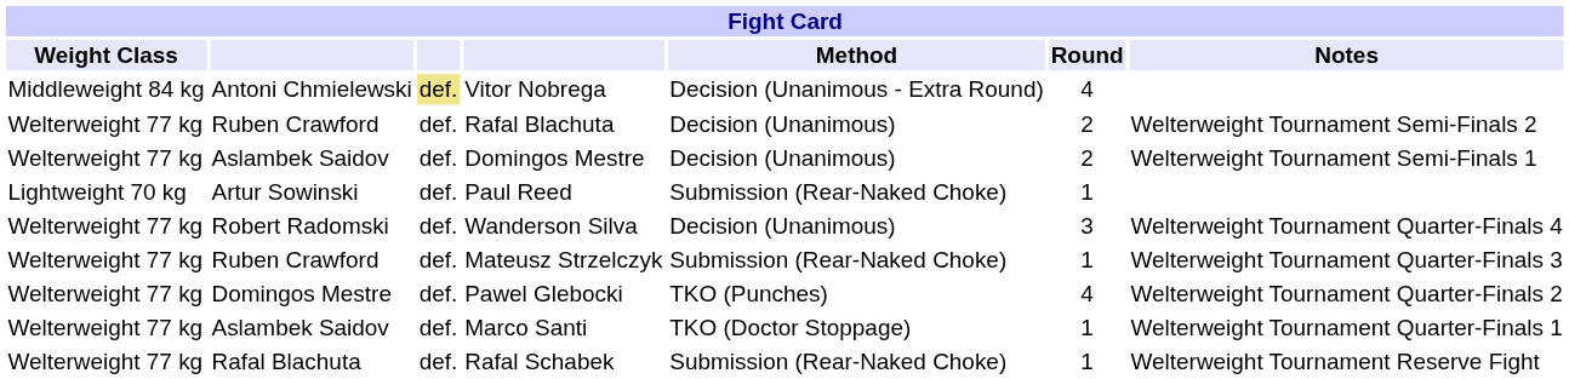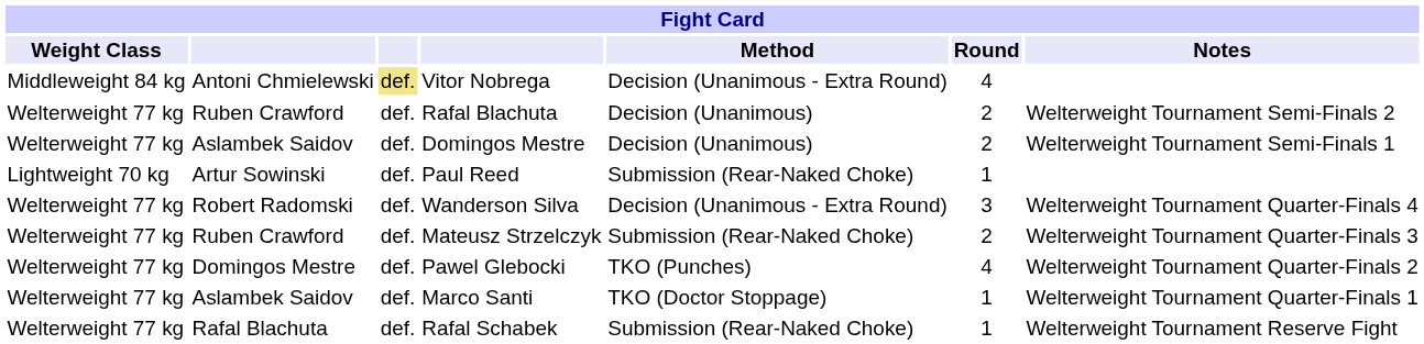Wanderson Silva | Method: Decision (Unanimous) -> Decision (Unanimous - Extra Round)
Mateusz Strzelczyk | Round: 1 -> 2
